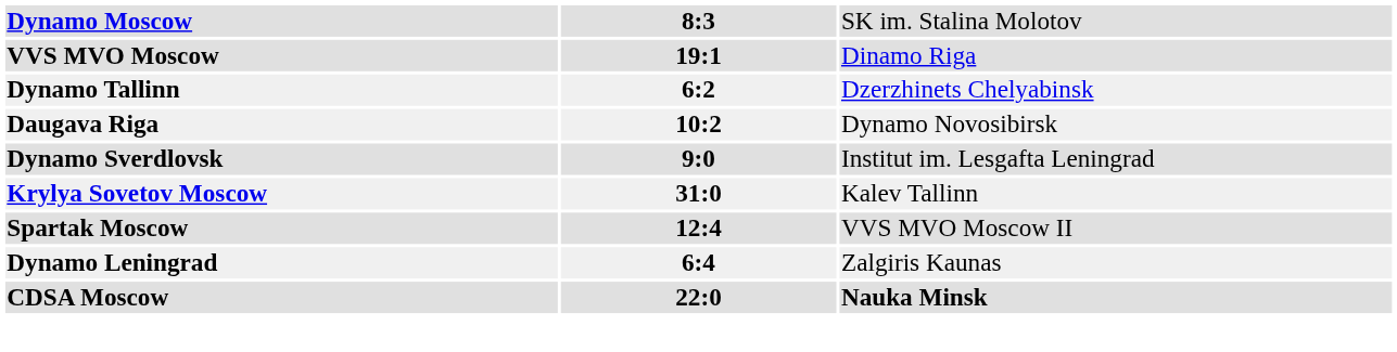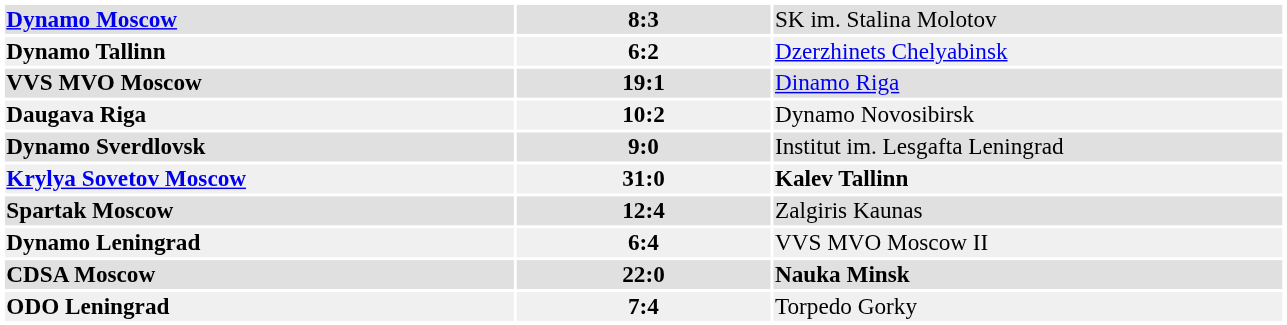rows swapped: Dynamo Tallinn <-> VVS MVO Moscow
Krylya Sovetov Moscow | column 3: normal -> bold
Spartak Moscow | column 3: VVS MVO Moscow II -> Zalgiris Kaunas
Dynamo Leningrad | column 3: Zalgiris Kaunas -> VVS MVO Moscow II
+ row: ODO Leningrad | 7:4 | Torpedo Gorky
